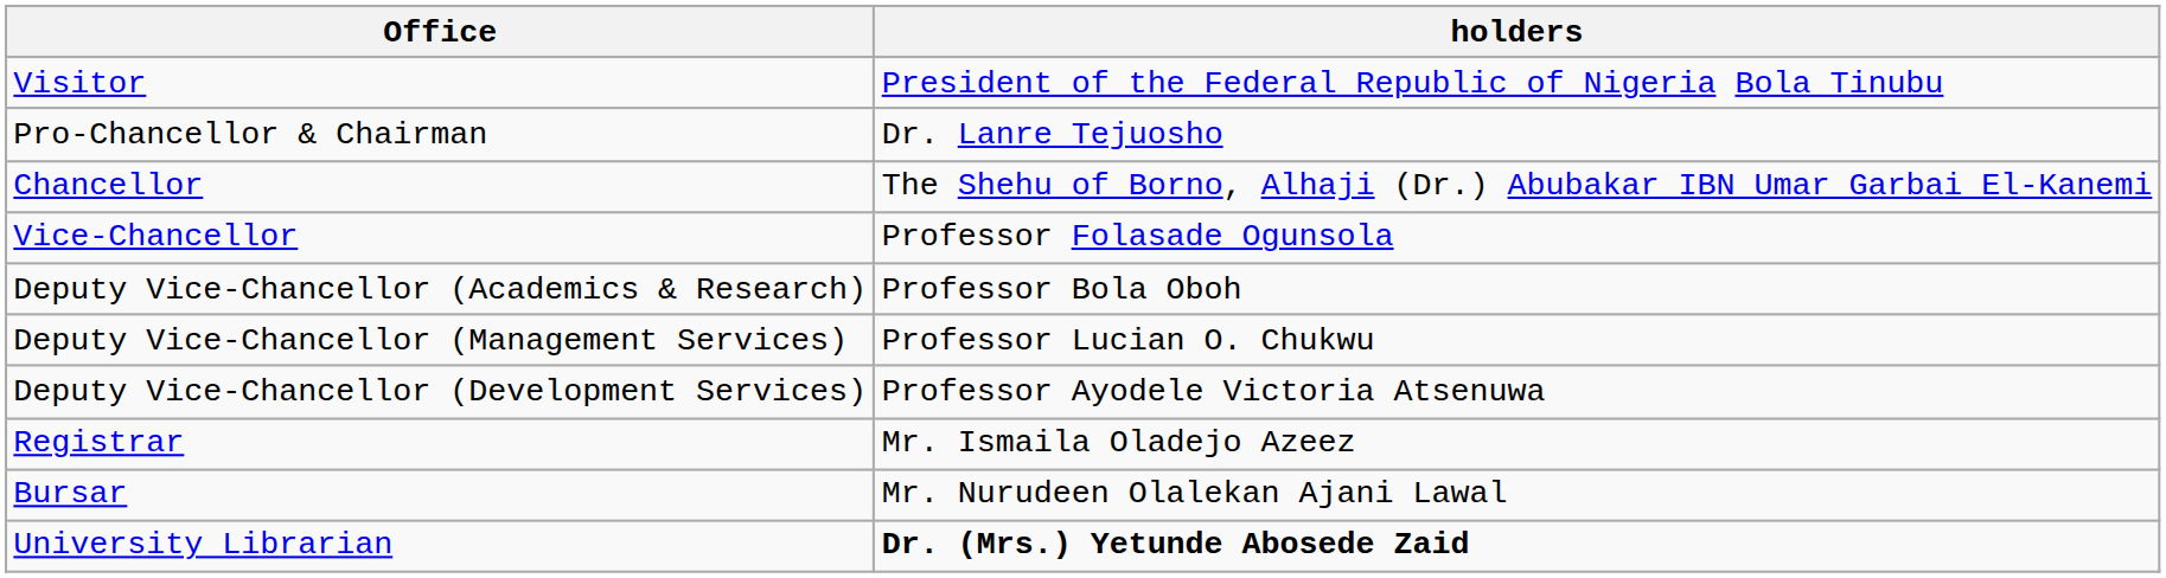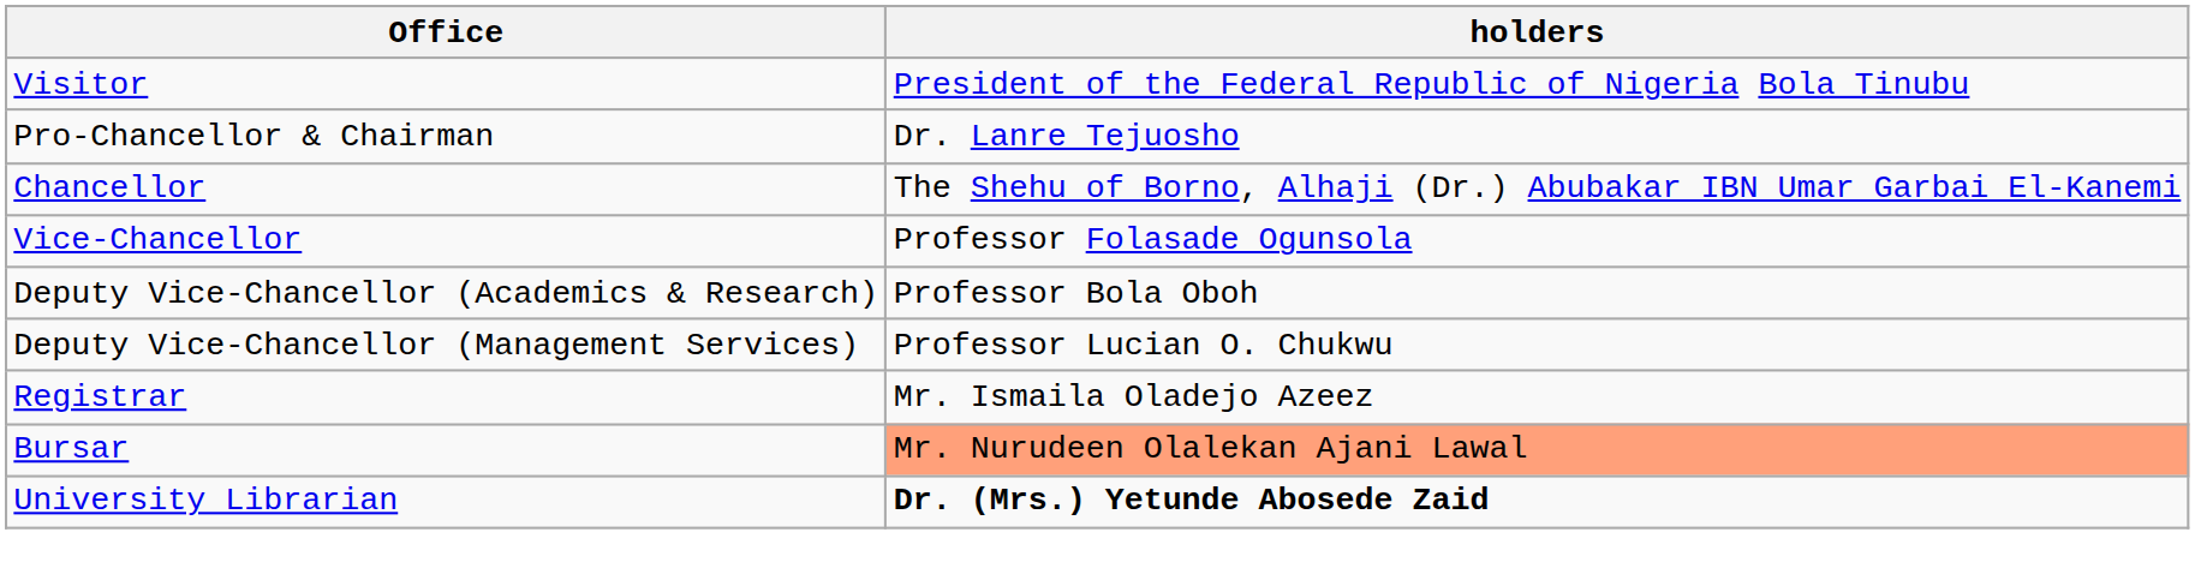- row: Deputy Vice-Chancellor (Development Services) | Professor Ayodele Victoria Atsenuwa
Bursar | holders: no background -> lightsalmon background
